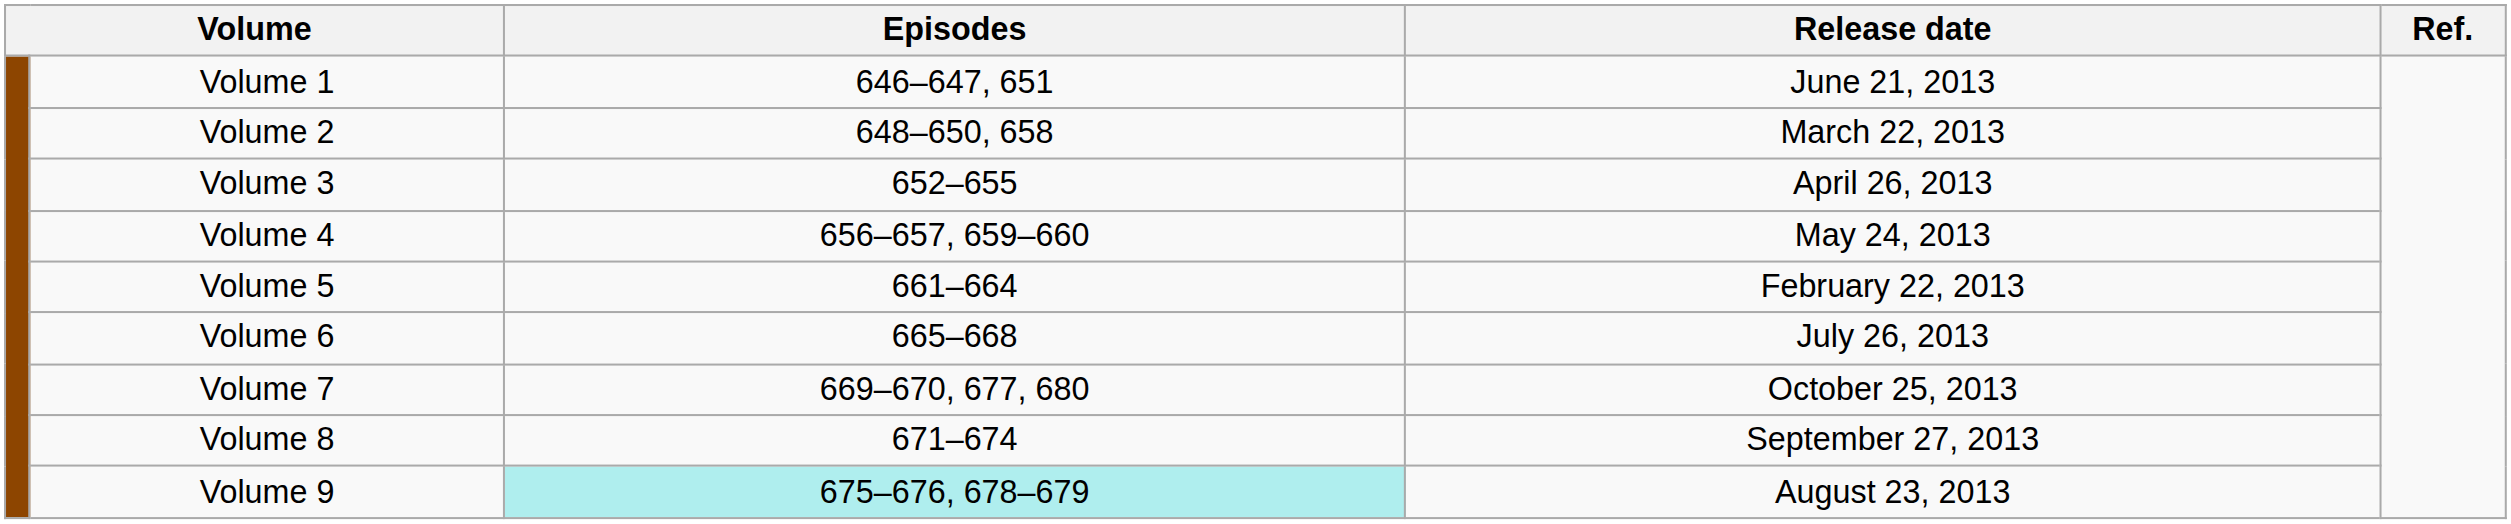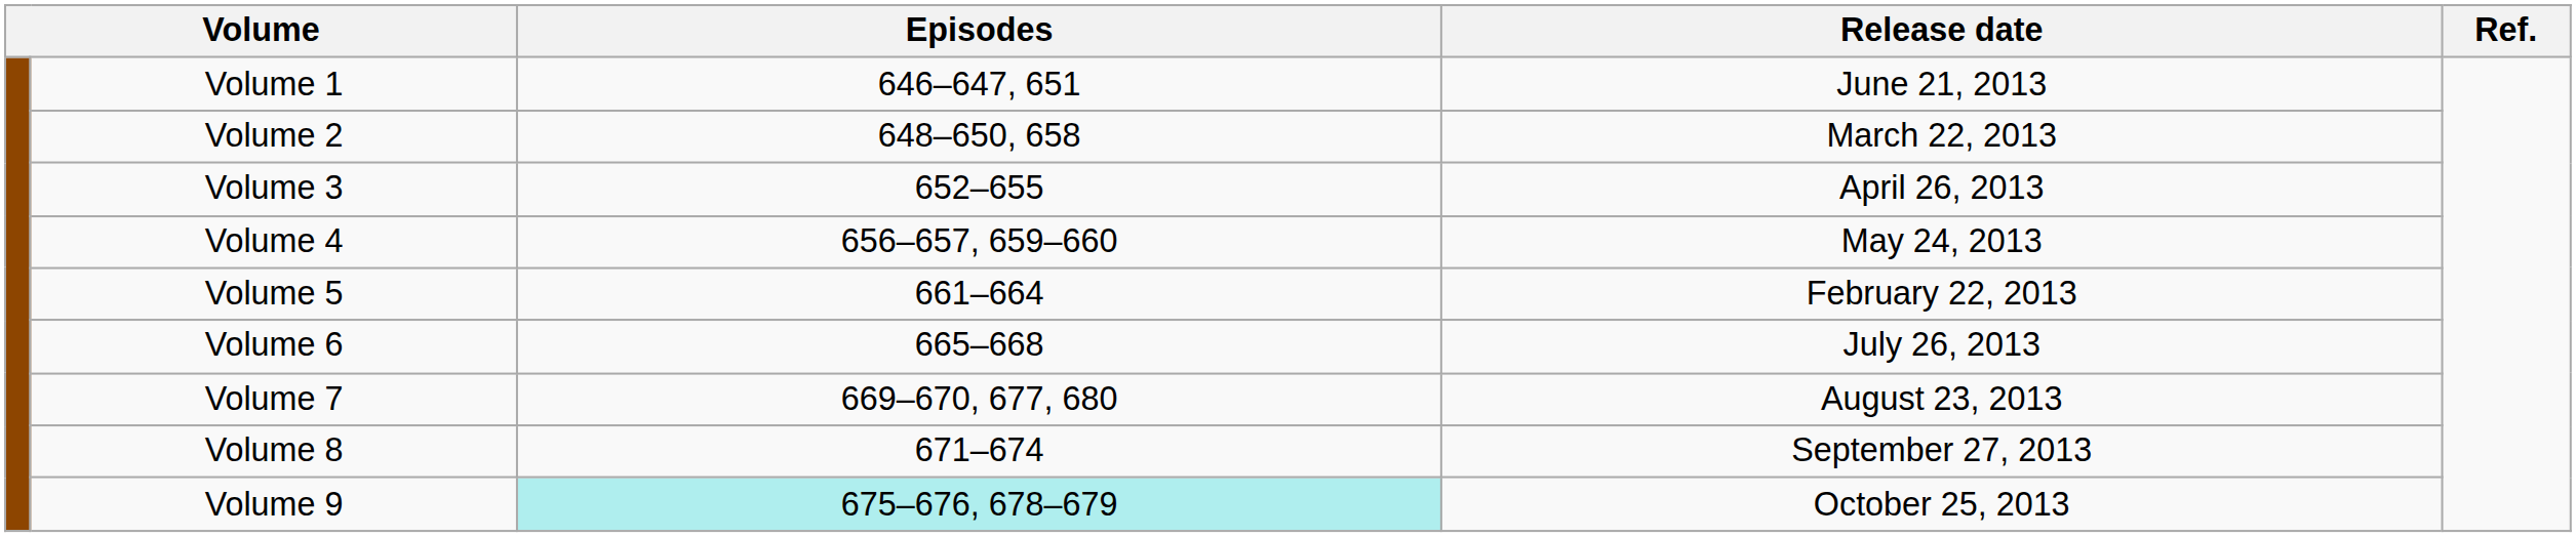Volume 7 | Release date: October 25, 2013 -> August 23, 2013
Volume 9 | Release date: August 23, 2013 -> October 25, 2013
